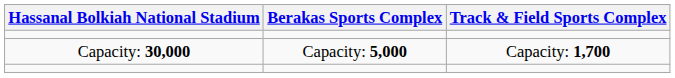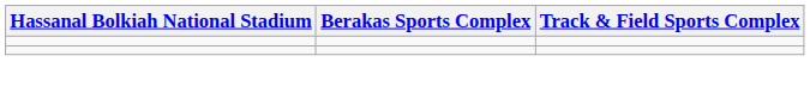- row: Capacity: 30,000 | Capacity: 5,000 | Capacity: 1,700
